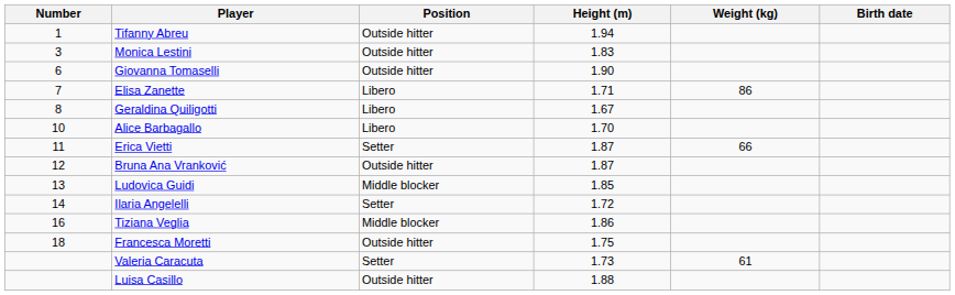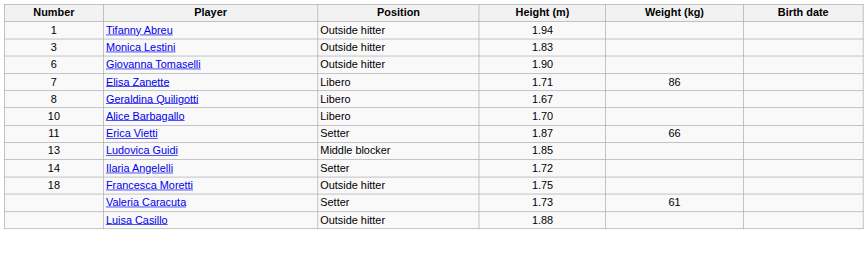- row: 12 | Bruna Ana Vranković | Outside hitter | 1.87
- row: 16 | Tiziana Veglia | Middle blocker | 1.86
